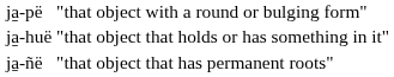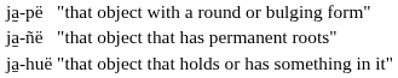rows swapped: ja̱-huë <-> ja̱-ñë
